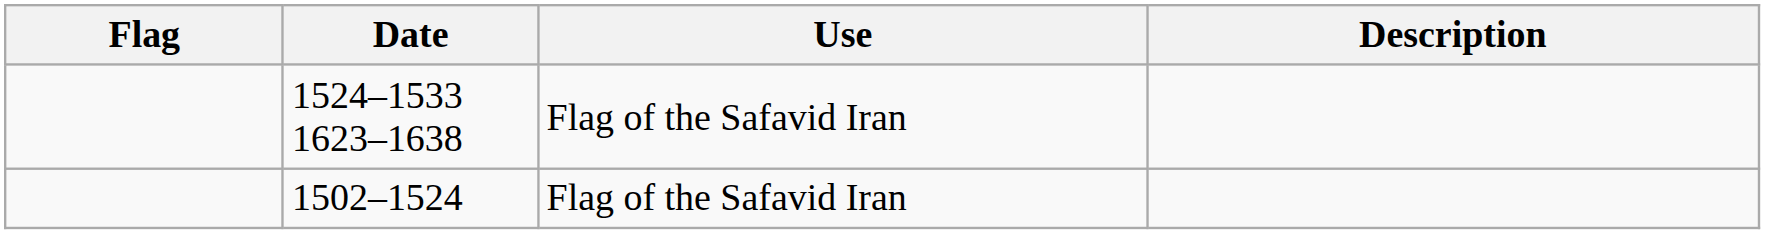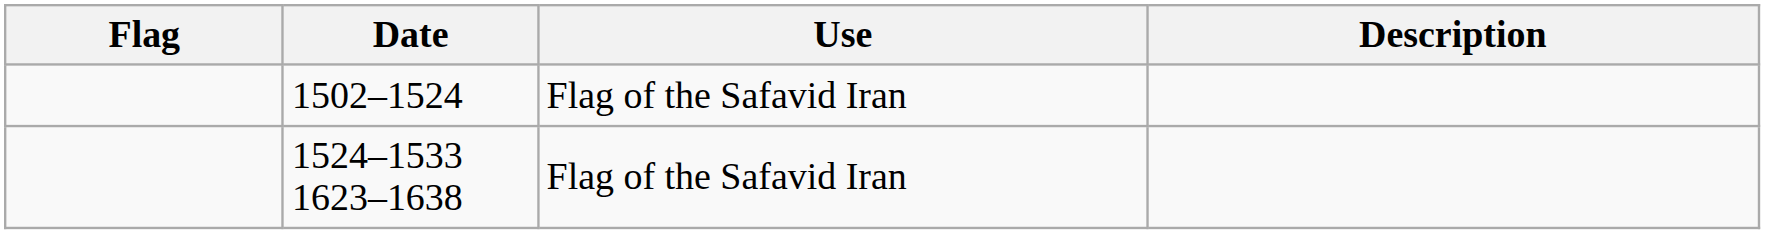rows swapped: 1502–1524 <-> 1524–1533 1623–1638
